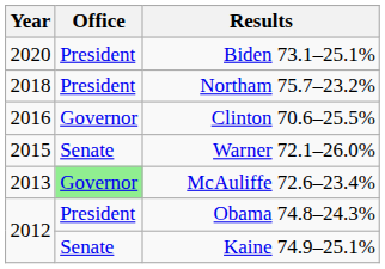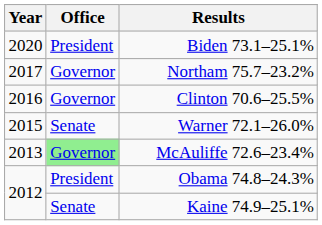Northam 75.7–23.2% | Year: 2018 -> 2017
Northam 75.7–23.2% | Office: President -> Governor
